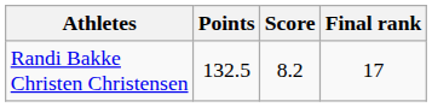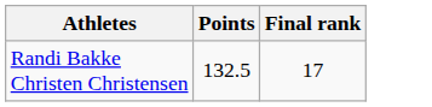- column: Score | 8.2
